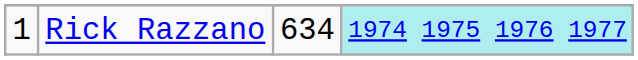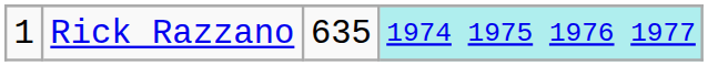Rick Razzano | column 3: 634 -> 635
